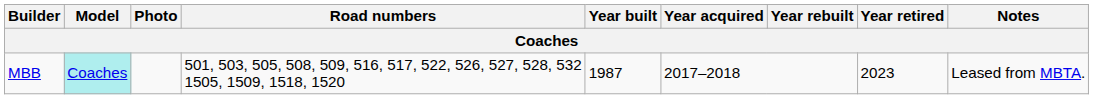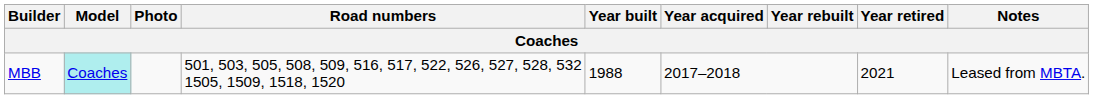MBB | Year built: 1987 -> 1988
MBB | Year retired: 2023 -> 2021
